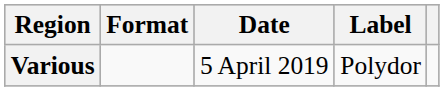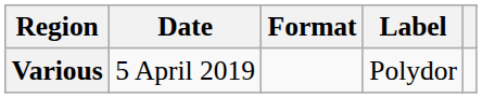columns swapped: Date <-> Format
